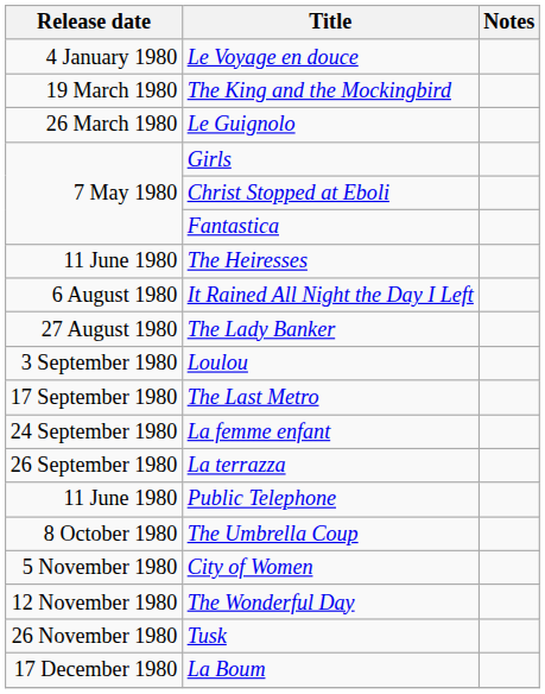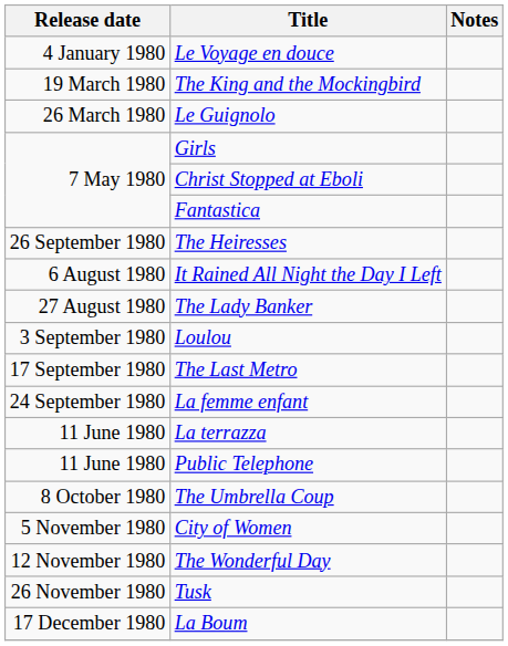The Heiresses | Release date: 11 June 1980 -> 26 September 1980
La terrazza | Release date: 26 September 1980 -> 11 June 1980
